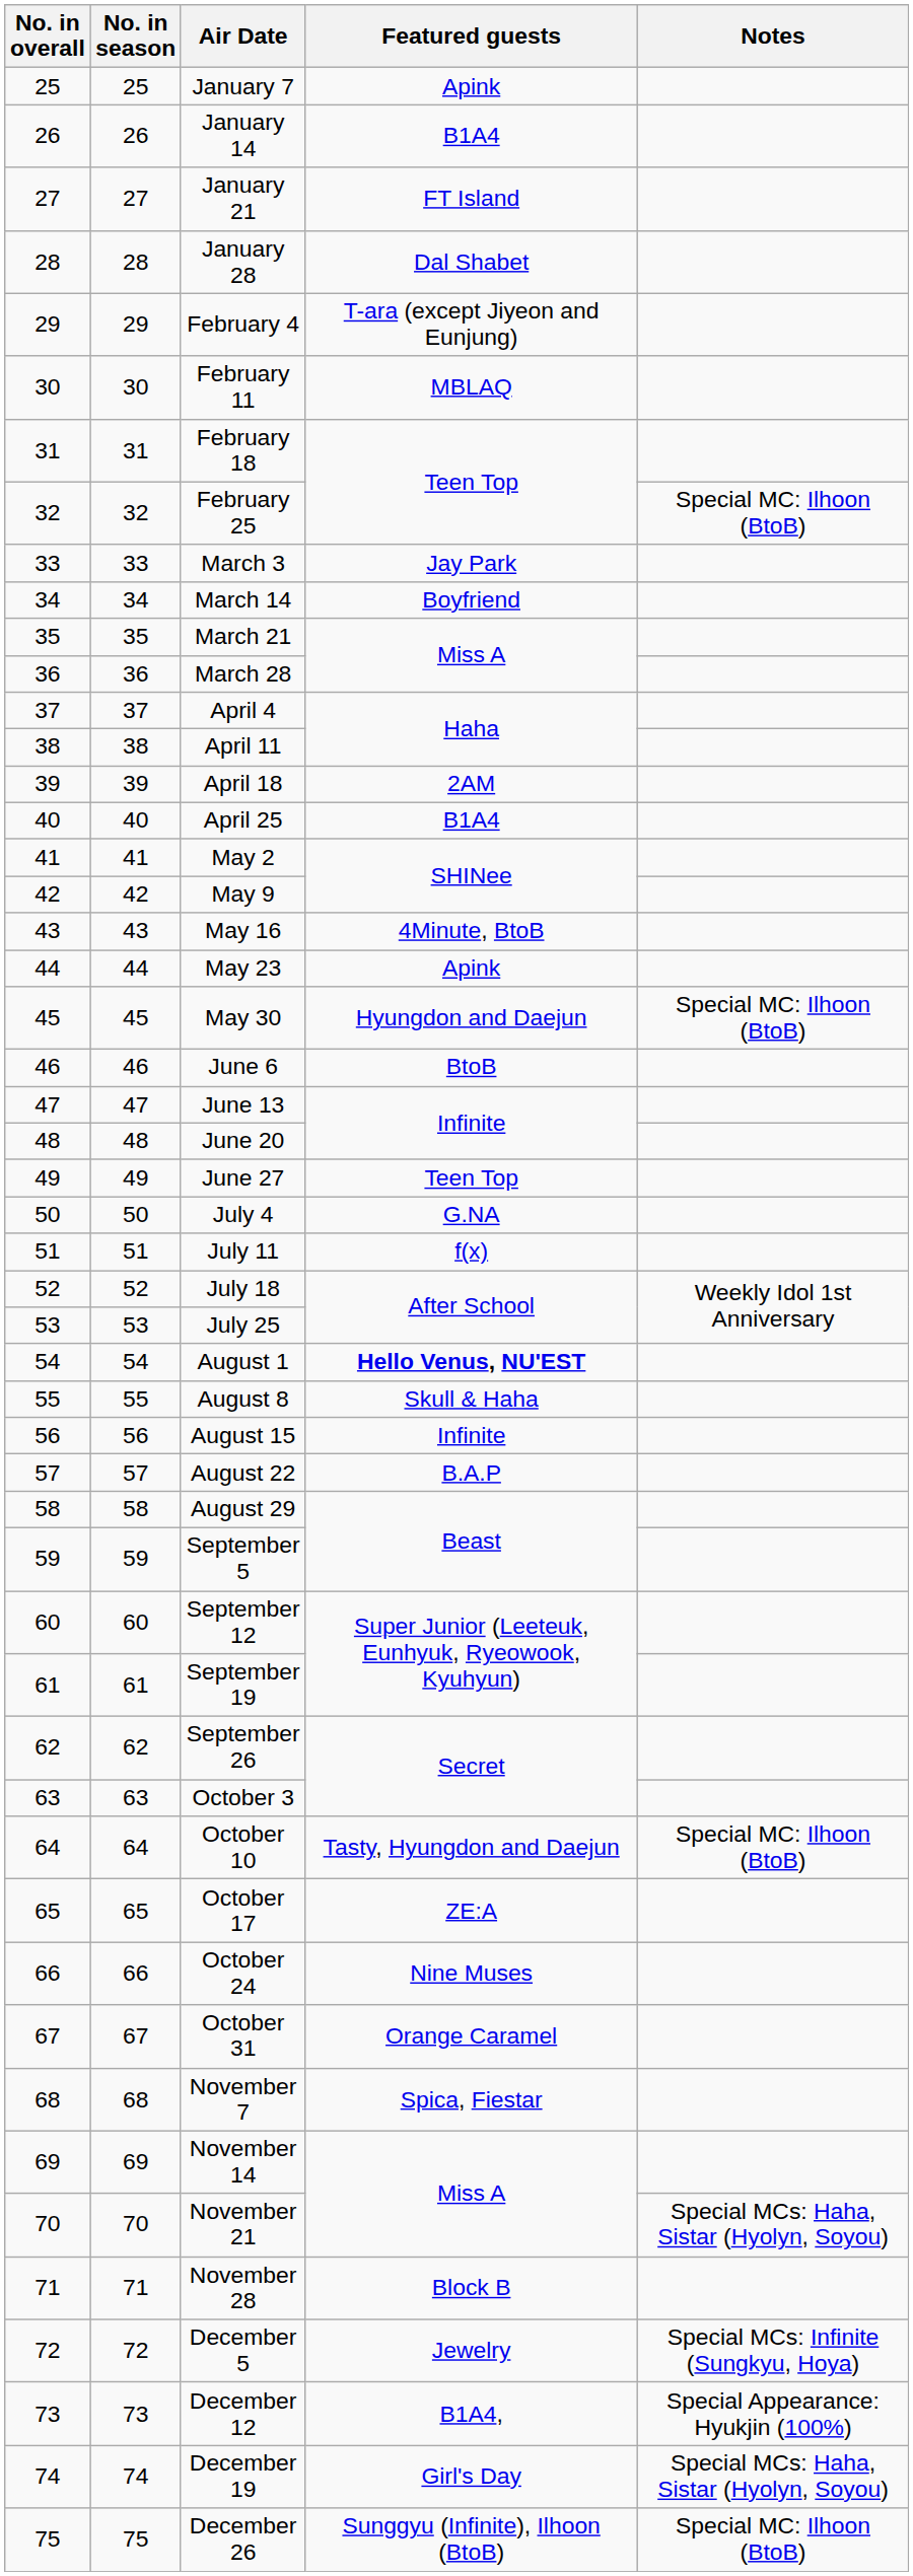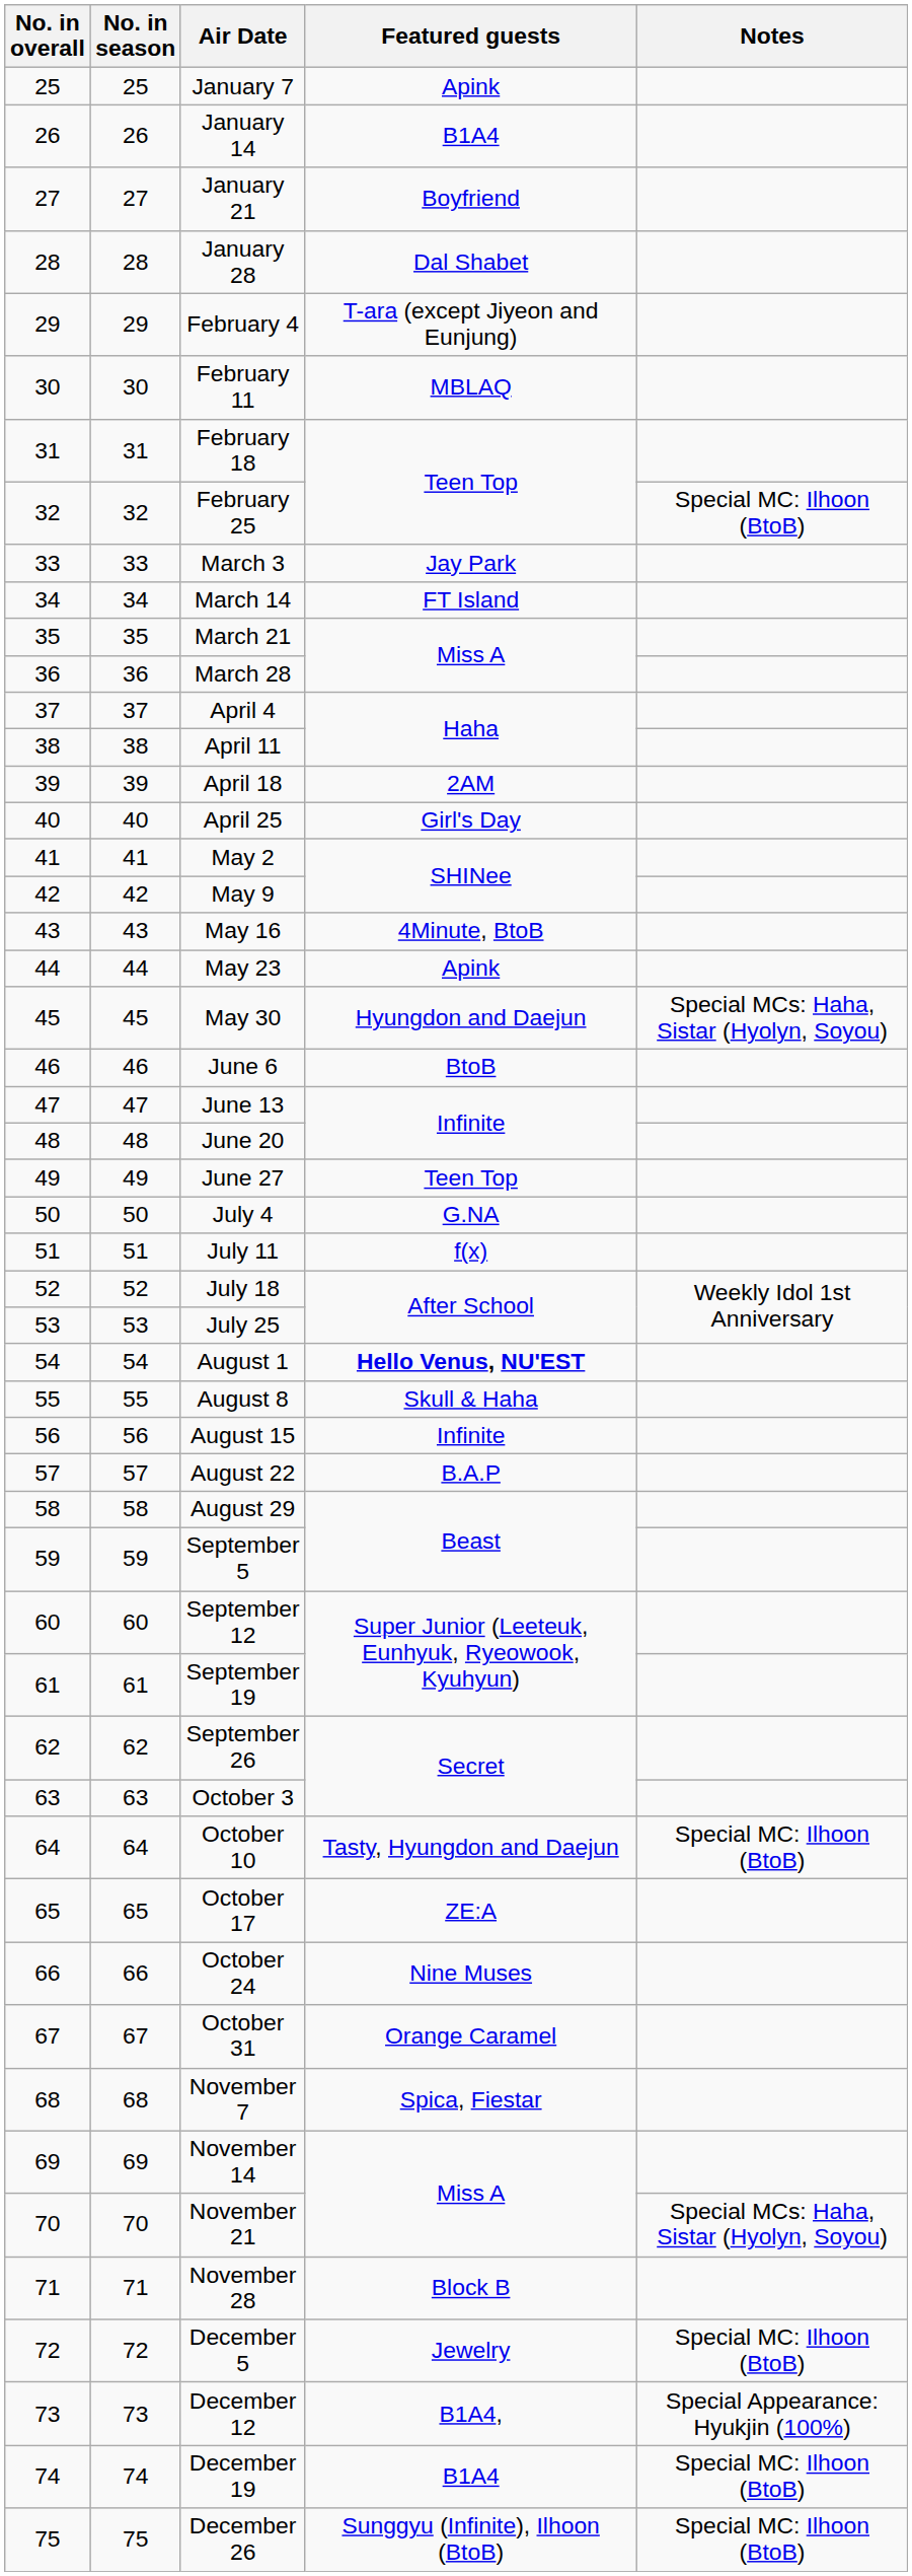January 21 | Featured guests: FT Island -> Boyfriend
March 14 | Featured guests: Boyfriend -> FT Island
April 25 | Featured guests: B1A4 -> Girl's Day
May 30 | Notes: Special MC: Ilhoon (BtoB) -> Special MCs: Haha, Sistar (Hyolyn, Soyou)
December 5 | Notes: Special MCs: Infinite (Sungkyu, Hoya) -> Special MC: Ilhoon (BtoB)
December 19 | Featured guests: Girl's Day -> B1A4
December 19 | Notes: Special MCs: Haha, Sistar (Hyolyn, Soyou) -> Special MC: Ilhoon (BtoB)
